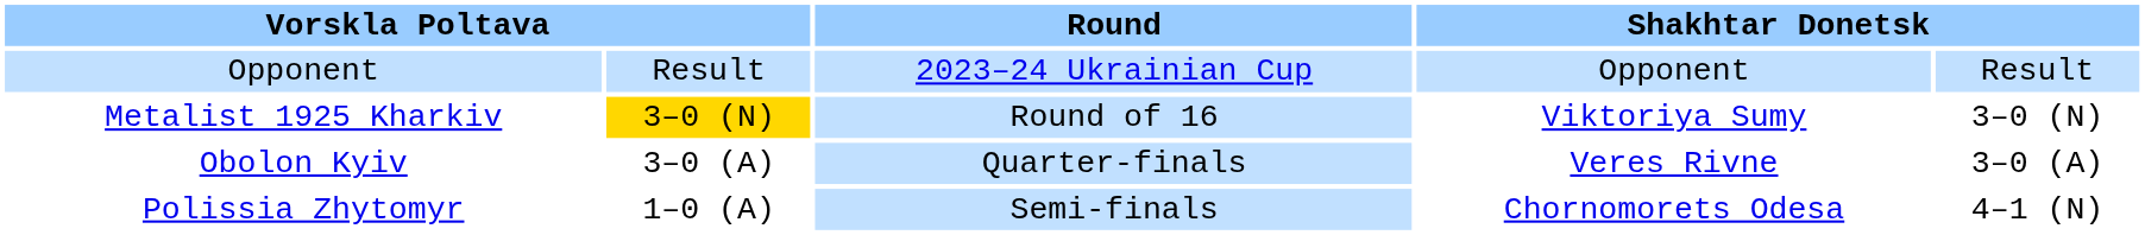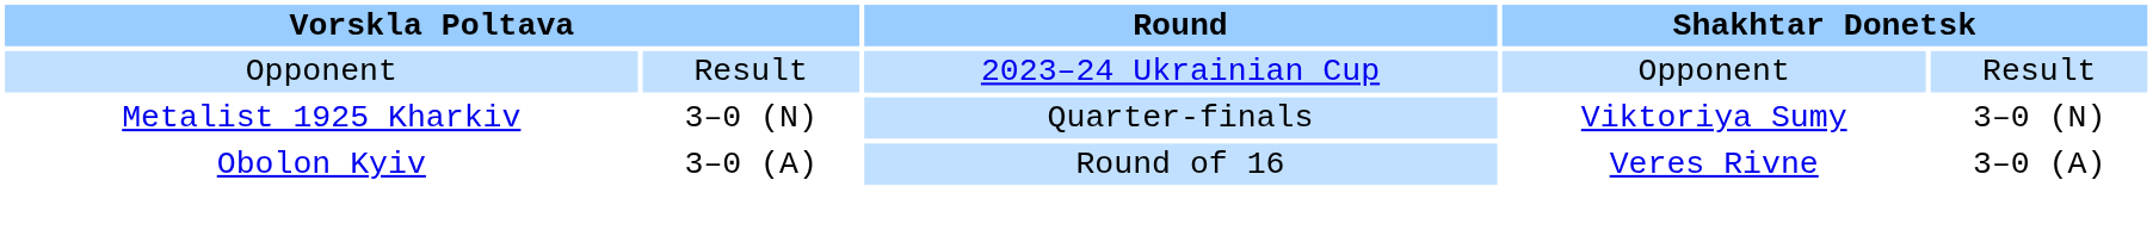Metalist 1925 Kharkiv | column 2: gold background -> no background
Metalist 1925 Kharkiv | Round: Round of 16 -> Quarter-finals
Obolon Kyiv | Round: Quarter-finals -> Round of 16
- row: Polissia Zhytomyr | 1–0 (A) | Semi-finals | Chornomorets Odesa | 4–1 (N)
